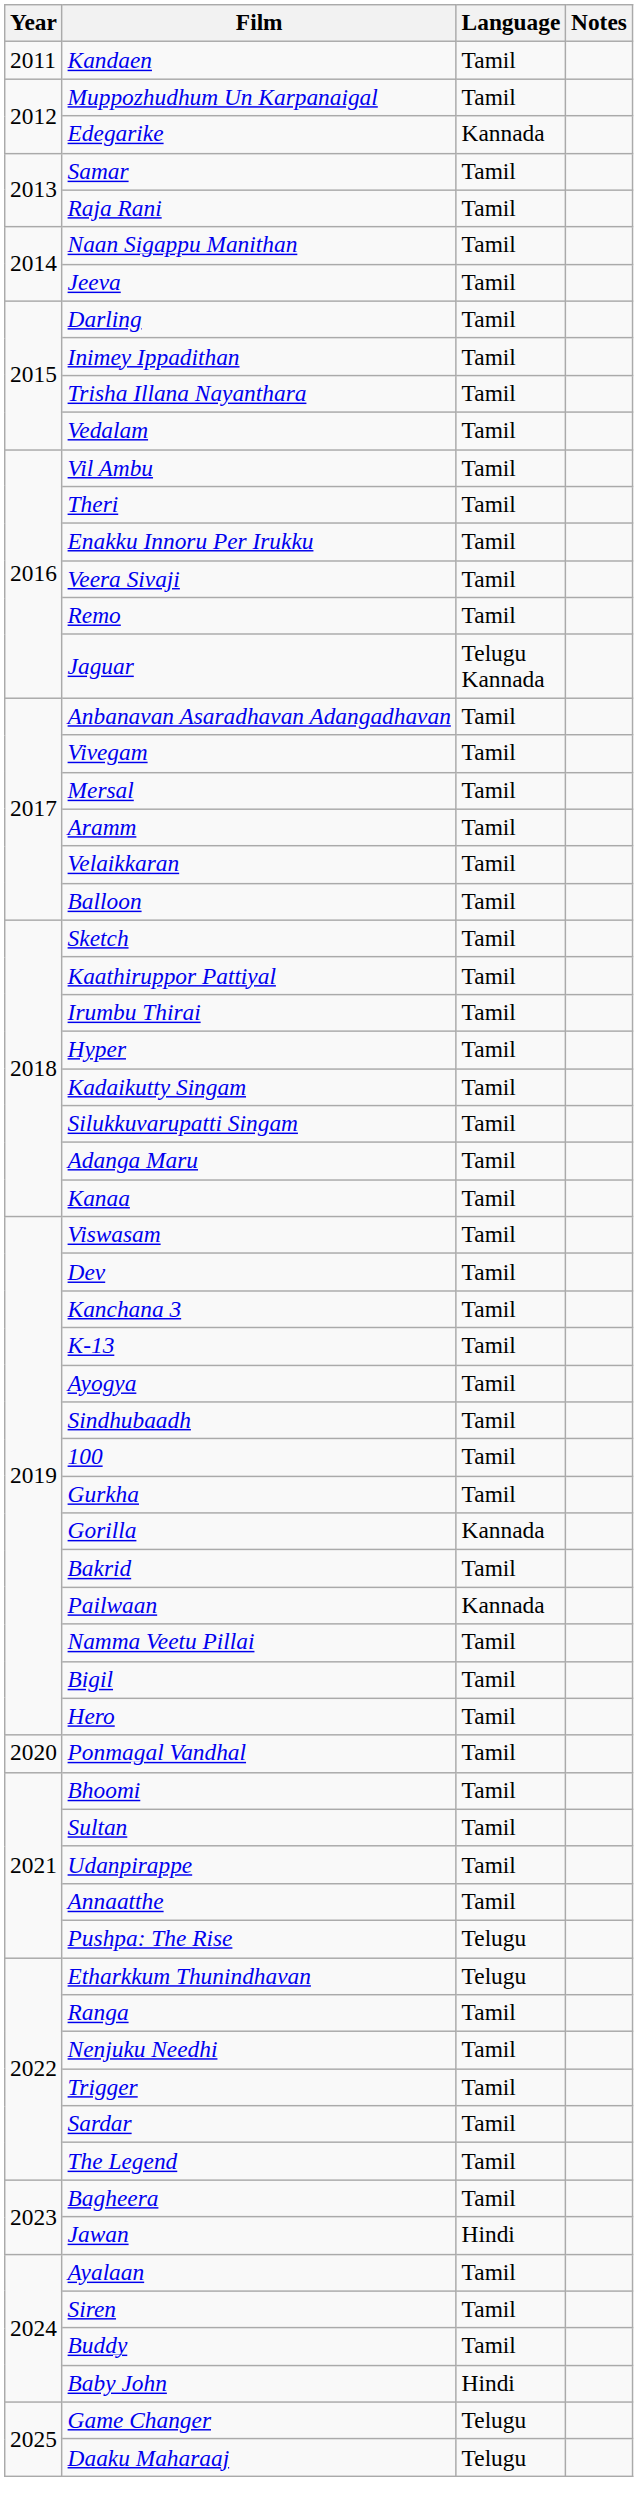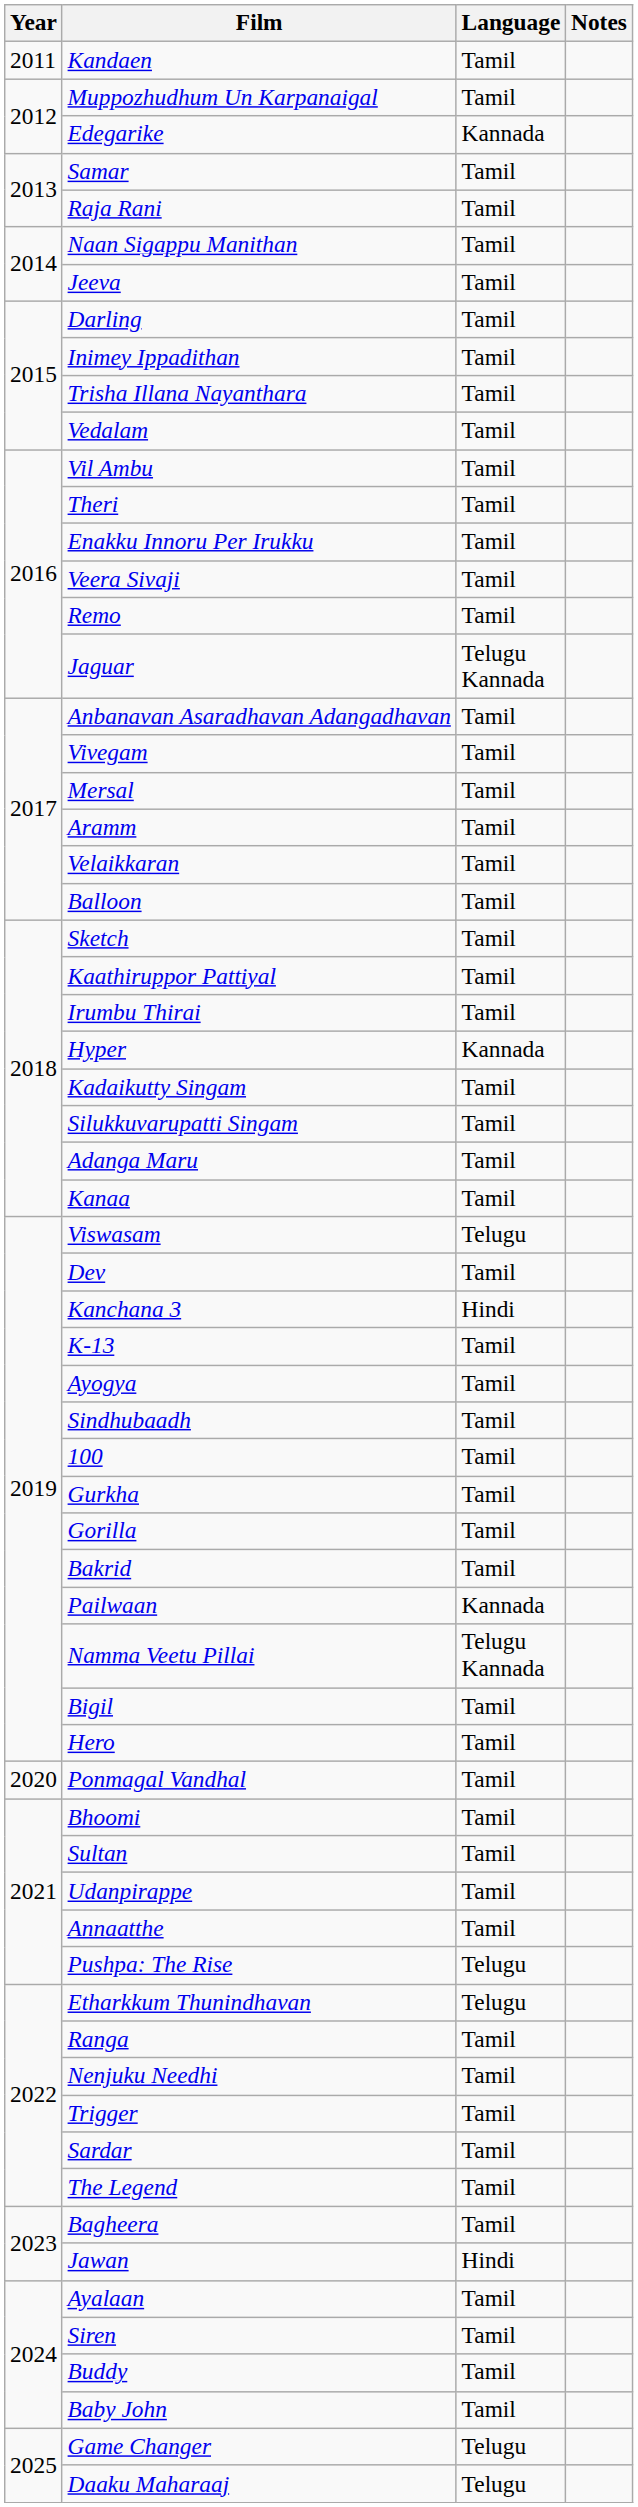Hyper | Language: Tamil -> Kannada
Viswasam | Language: Tamil -> Telugu
Kanchana 3 | Language: Tamil -> Hindi
Gorilla | Language: Kannada -> Tamil
Namma Veetu Pillai | Language: Tamil -> Telugu Kannada
Baby John | Language: Hindi -> Tamil
